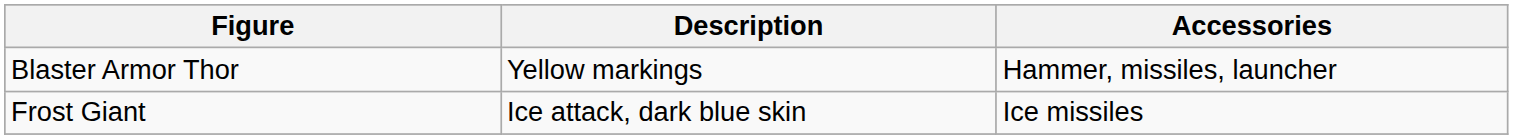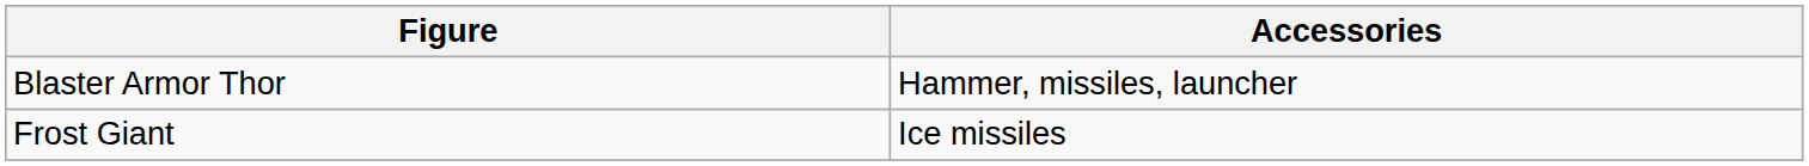- column: Description | Yellow markings | Ice attack, dark blue skin
